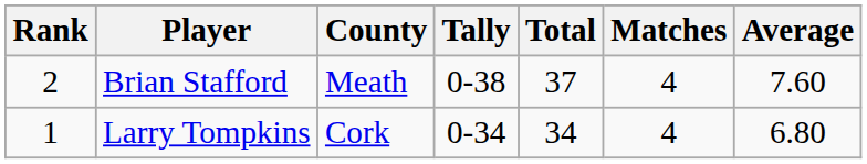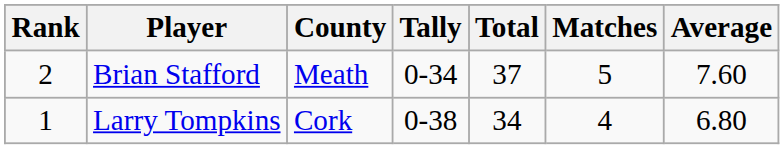Brian Stafford | Tally: 0-38 -> 0-34
Brian Stafford | Matches: 4 -> 5
Larry Tompkins | Tally: 0-34 -> 0-38
